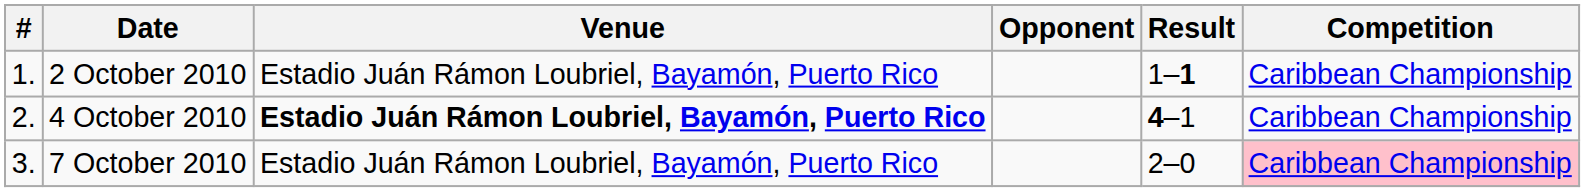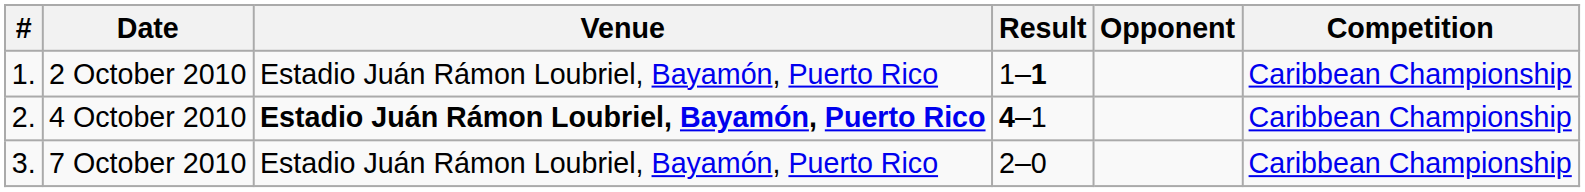columns swapped: Opponent <-> Result
7 October 2010 | Competition: pink background -> no background
